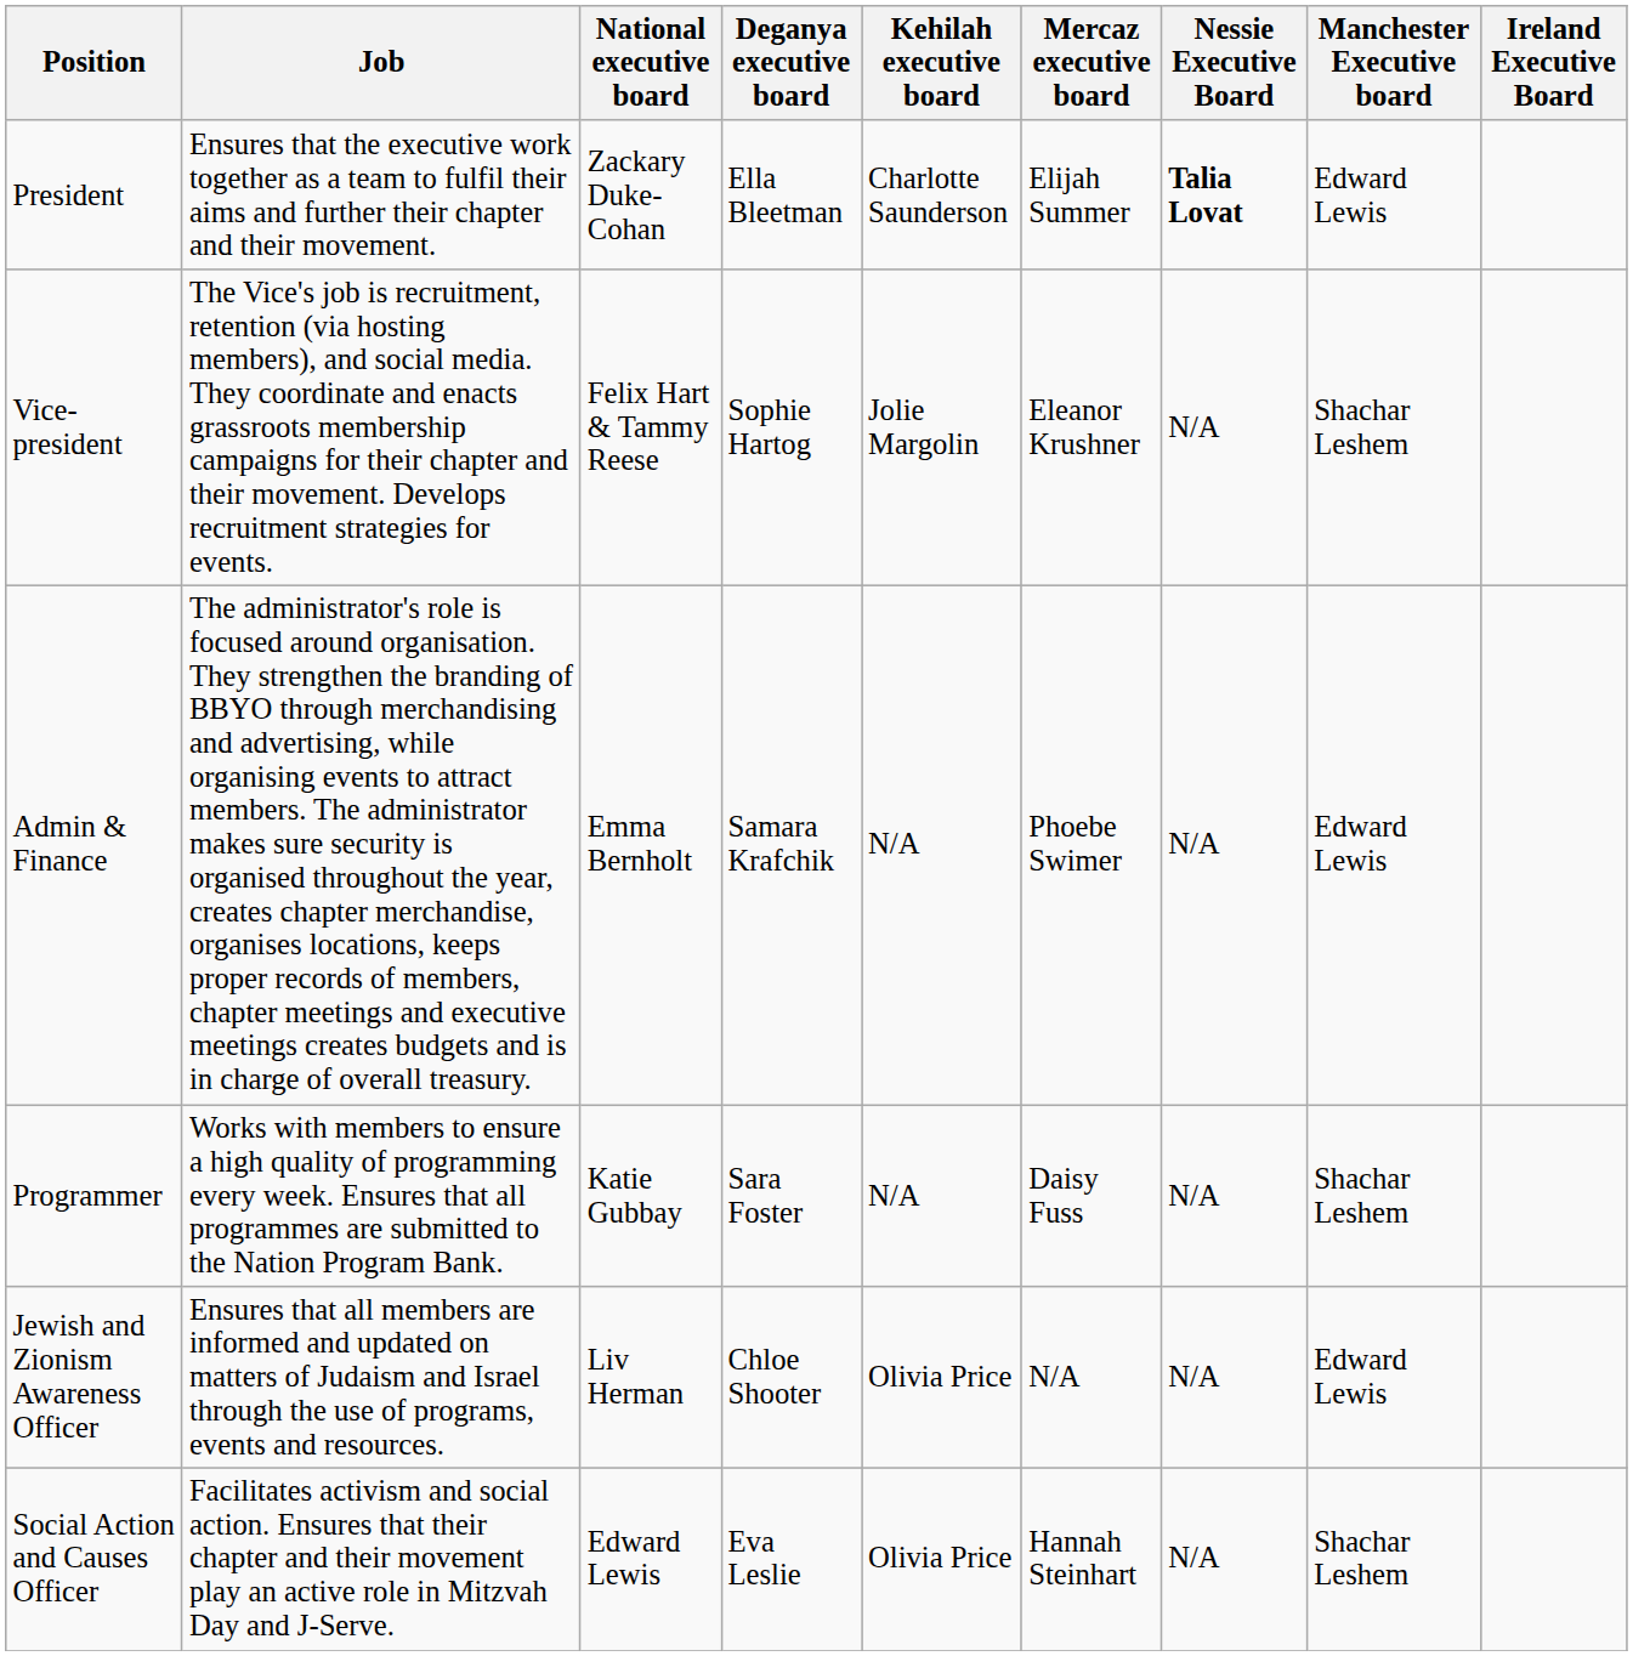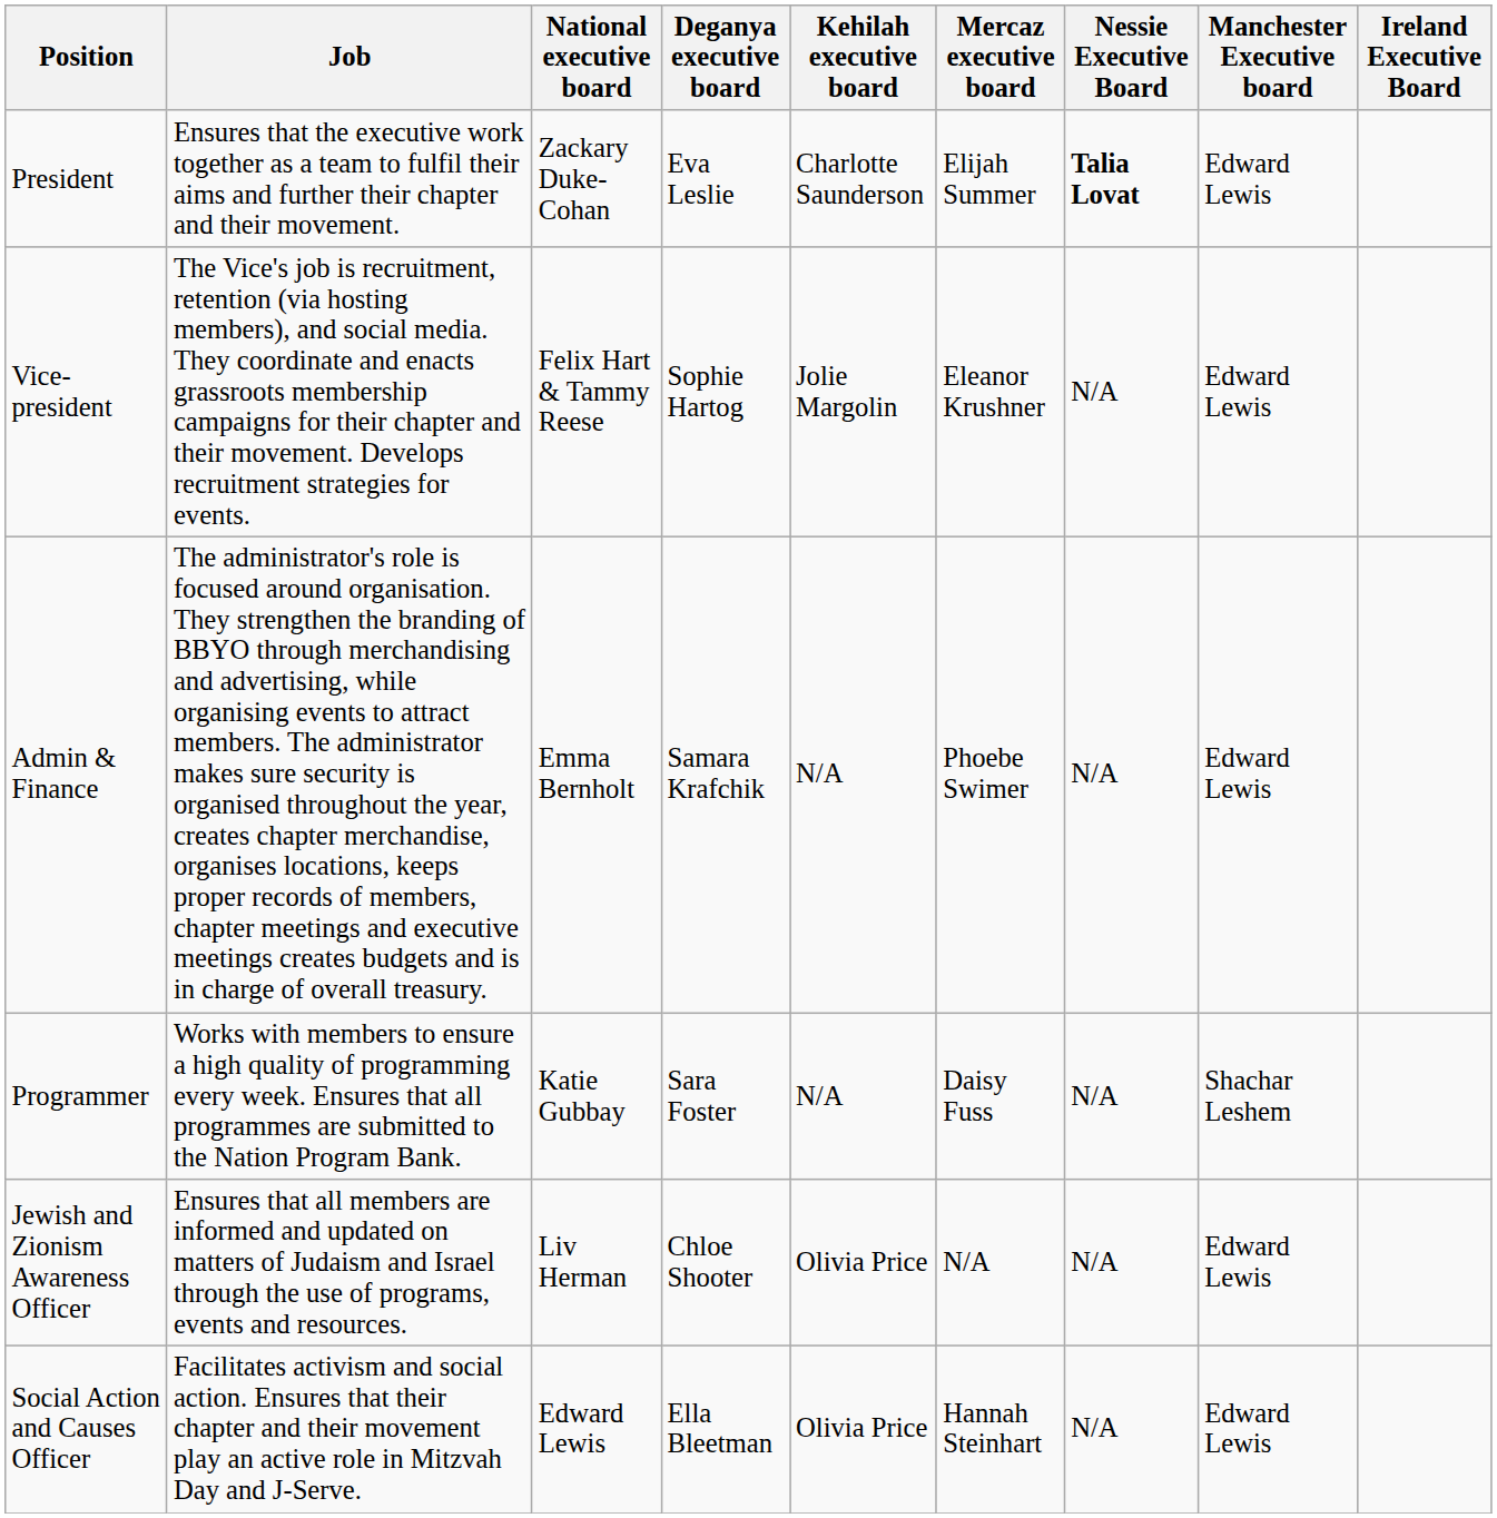President | Deganya executive board: Ella Bleetman -> Eva Leslie
Vice-president | Manchester Executive board: Shachar Leshem -> Edward Lewis
Social Action and Causes Officer | Deganya executive board: Eva Leslie -> Ella Bleetman
Social Action and Causes Officer | Manchester Executive board: Shachar Leshem -> Edward Lewis
